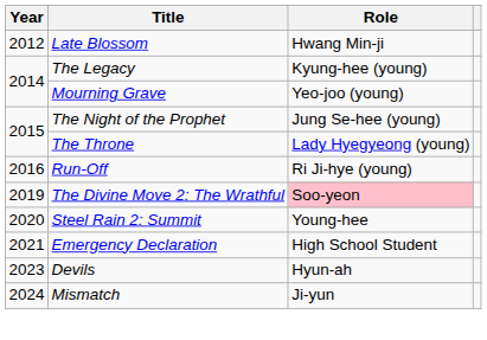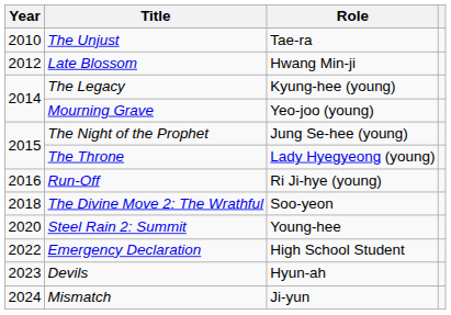+ row: 2010 | The Unjust | Tae-ra
The Divine Move 2: The Wrathful | Year: 2019 -> 2018
The Divine Move 2: The Wrathful | Role: pink background -> no background
Emergency Declaration | Year: 2021 -> 2022
